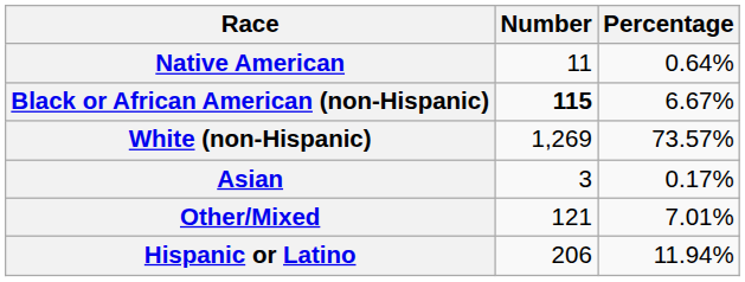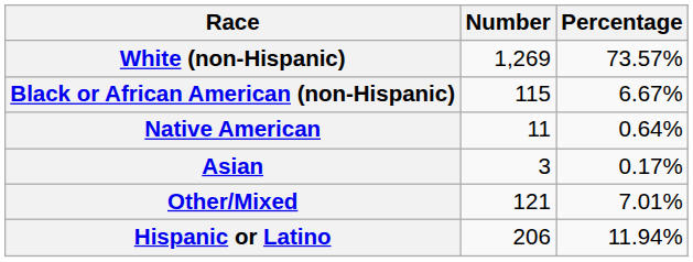rows swapped: White (non-Hispanic) <-> Native American
Black or African American (non-Hispanic) | Number: bold -> normal
